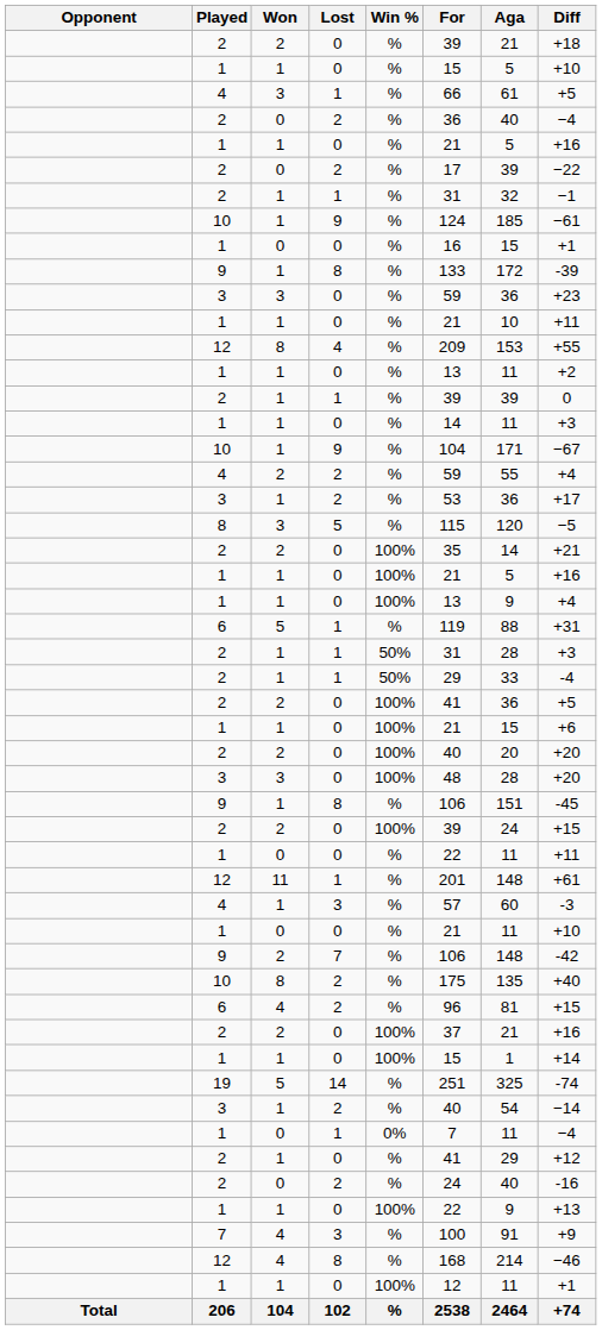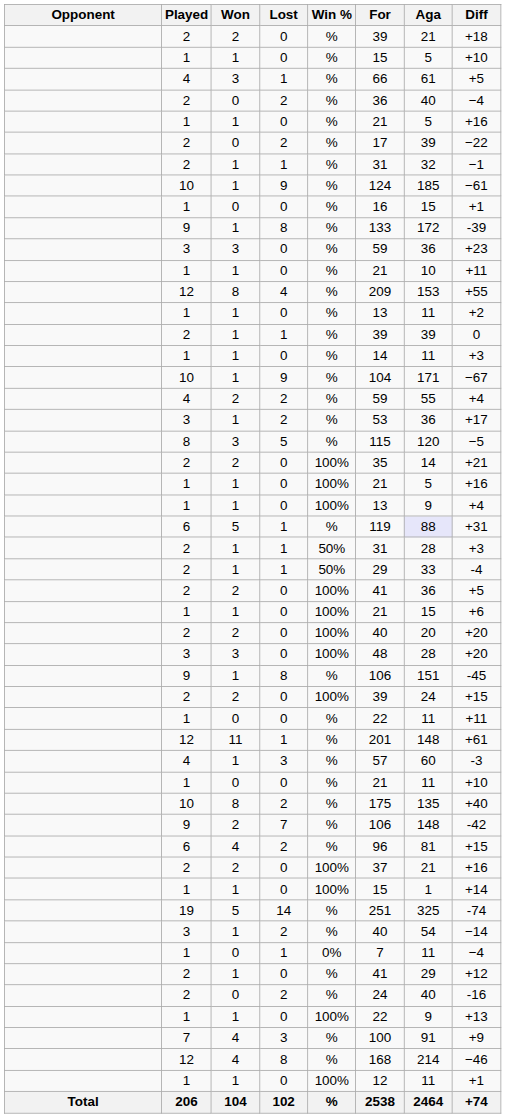6 / 1 | Aga: no background -> lavender background
rows swapped: 10 / 2 <-> 9 / 7
